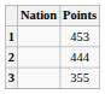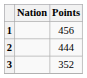1 | Points: 453 -> 456
3 | Points: 355 -> 352
